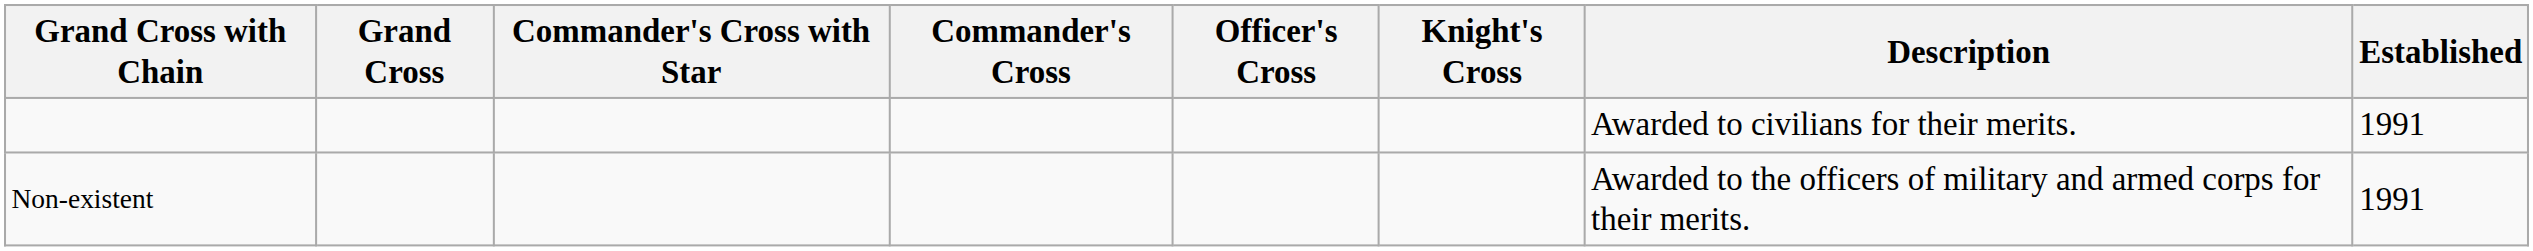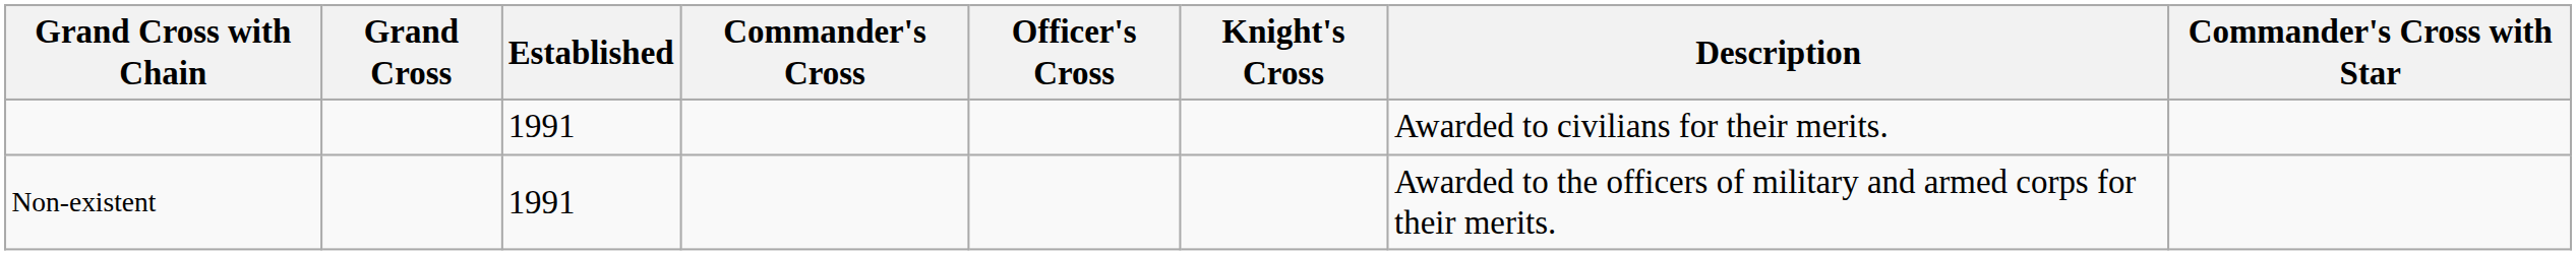columns swapped: Commander's Cross with Star <-> Established
